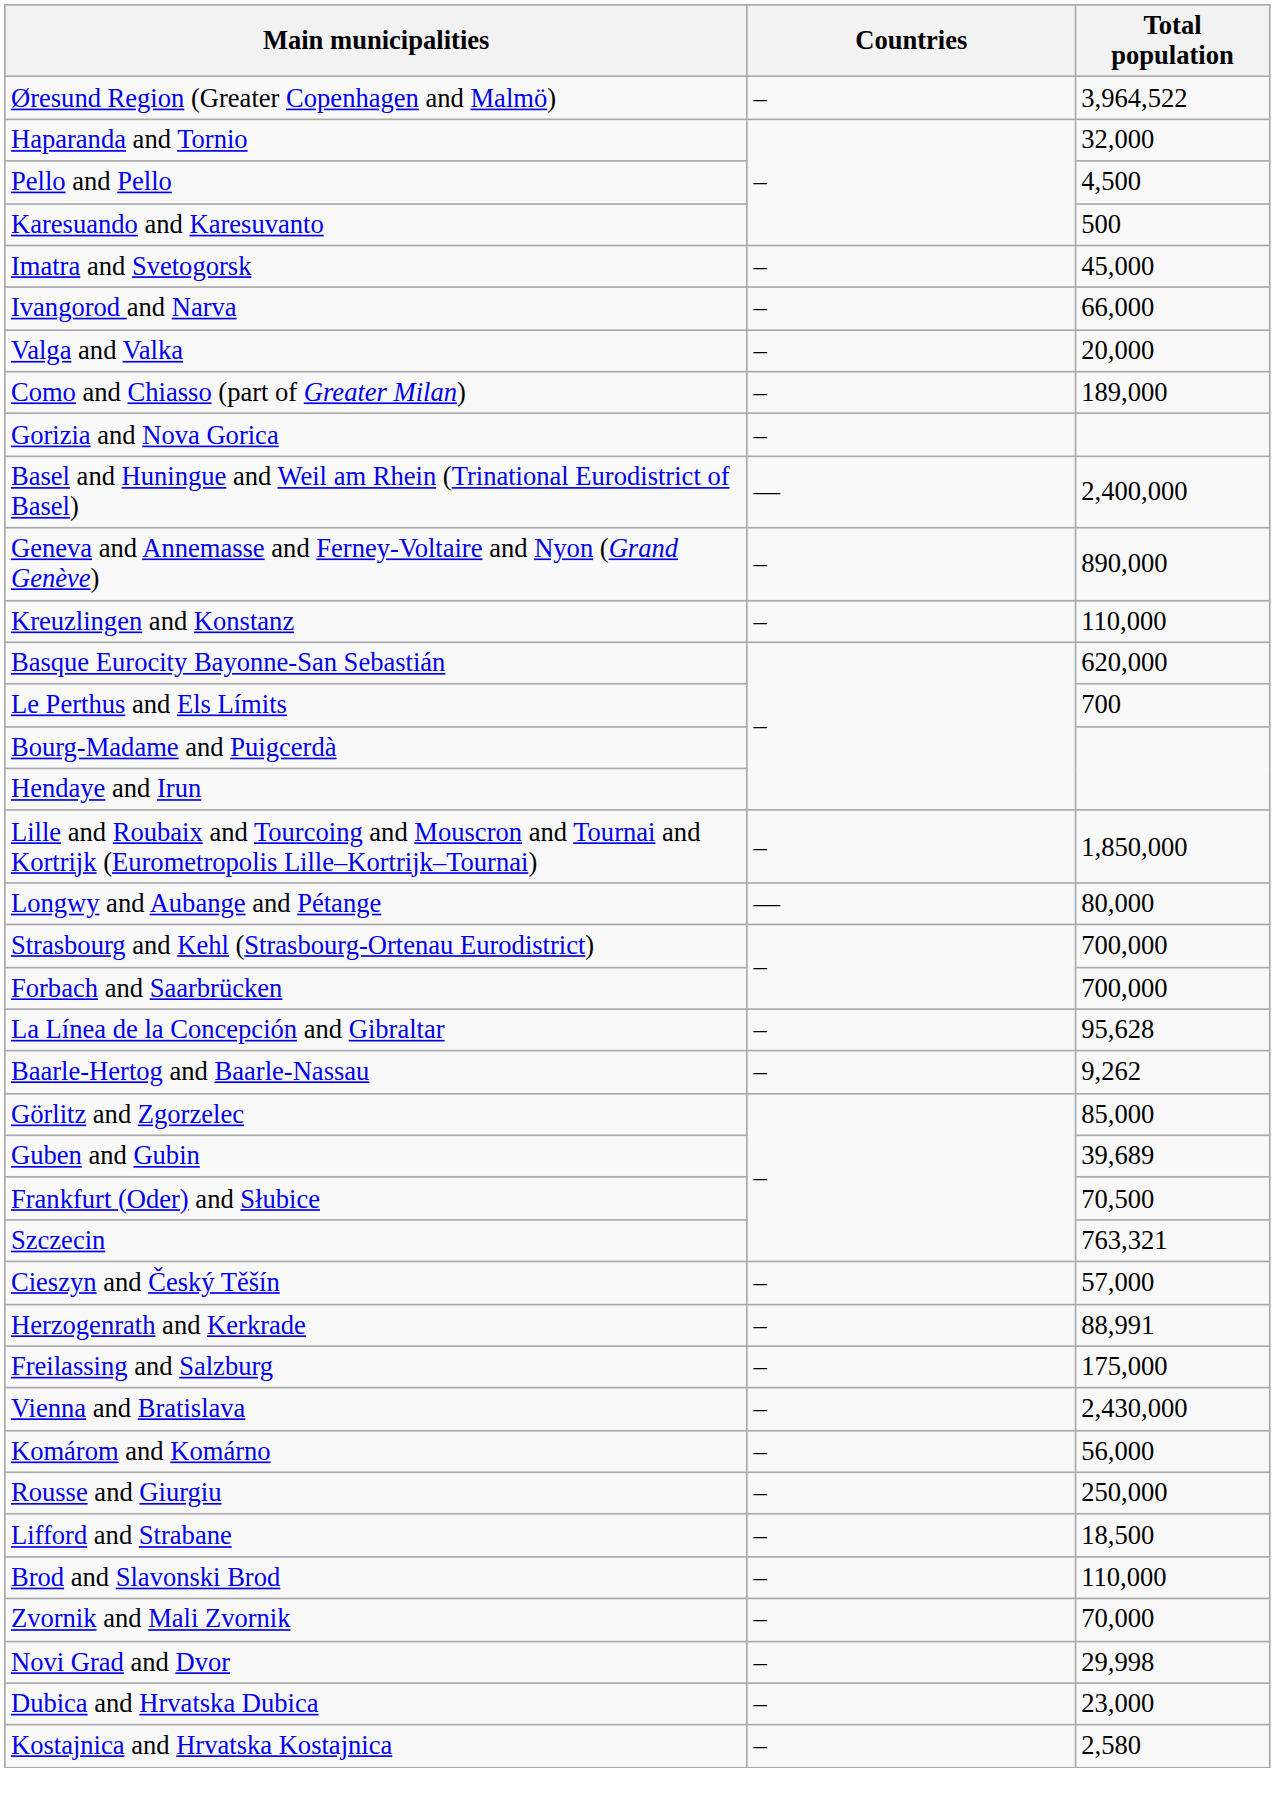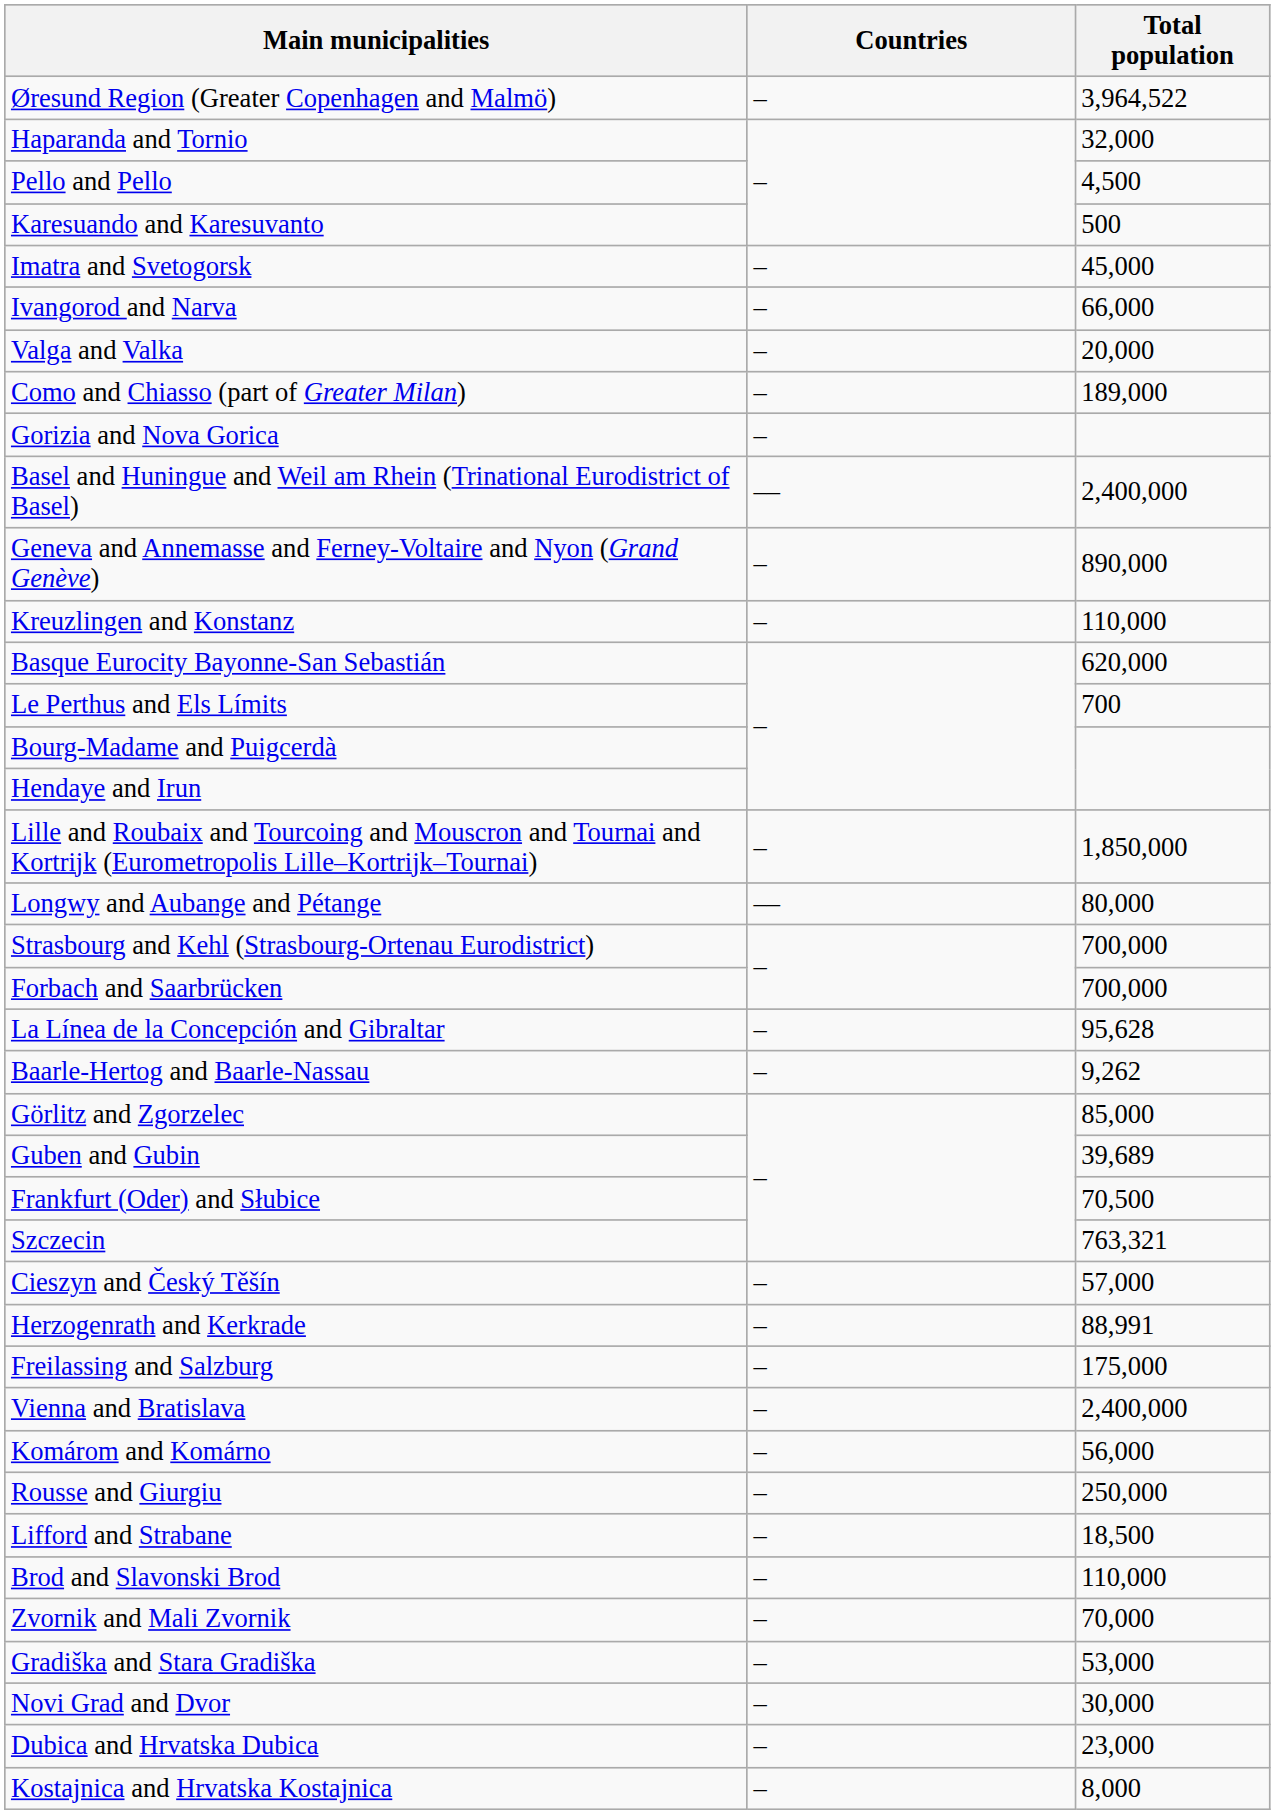Vienna and Bratislava | Total population: 2,430,000 -> 2,400,000
+ row: Gradiška and Stara Gradiška | – | 53,000
Novi Grad and Dvor | Total population: 29,998 -> 30,000
Kostajnica and Hrvatska Kostajnica | Total population: 2,580 -> 8,000
